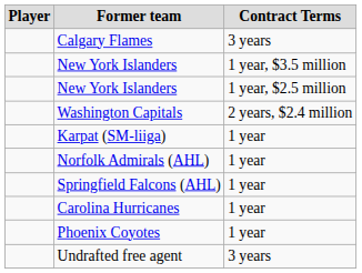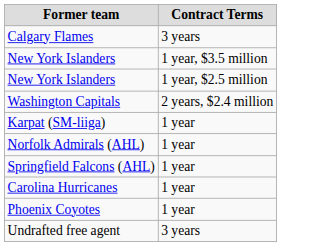- column: Player
